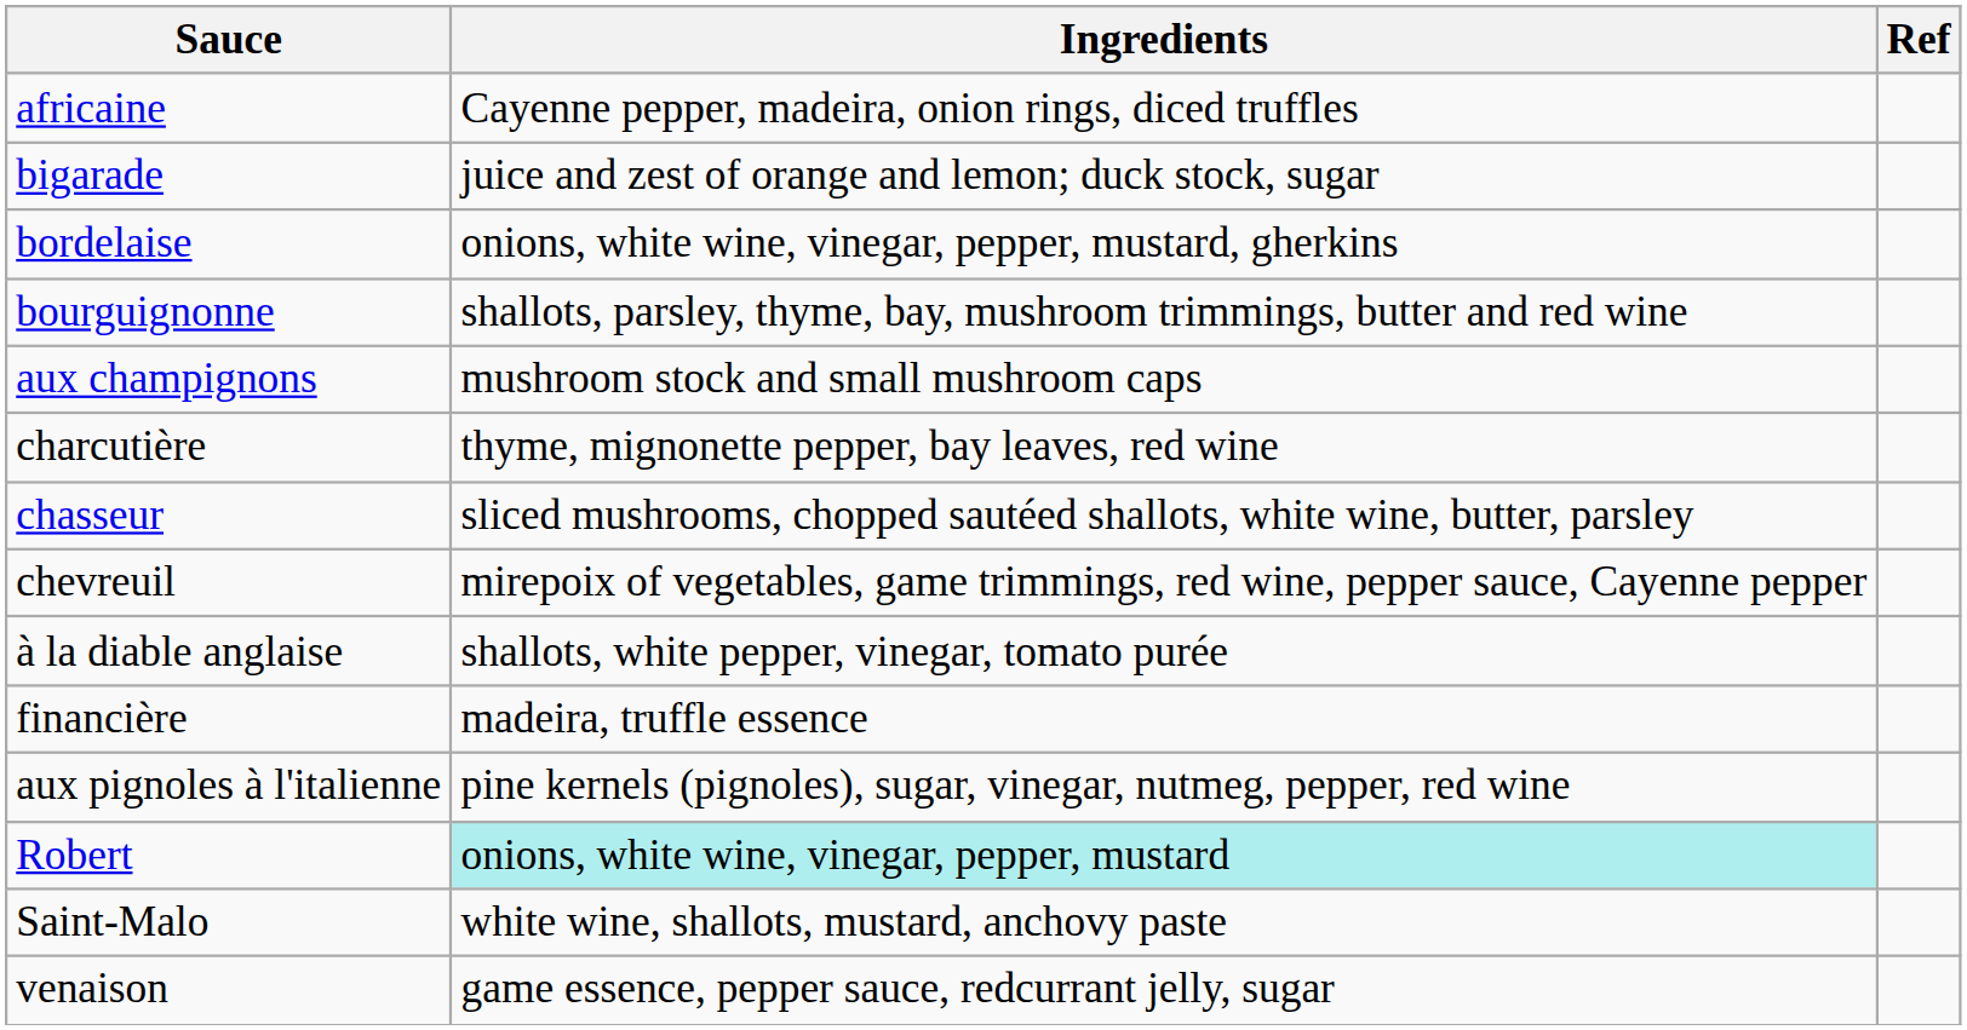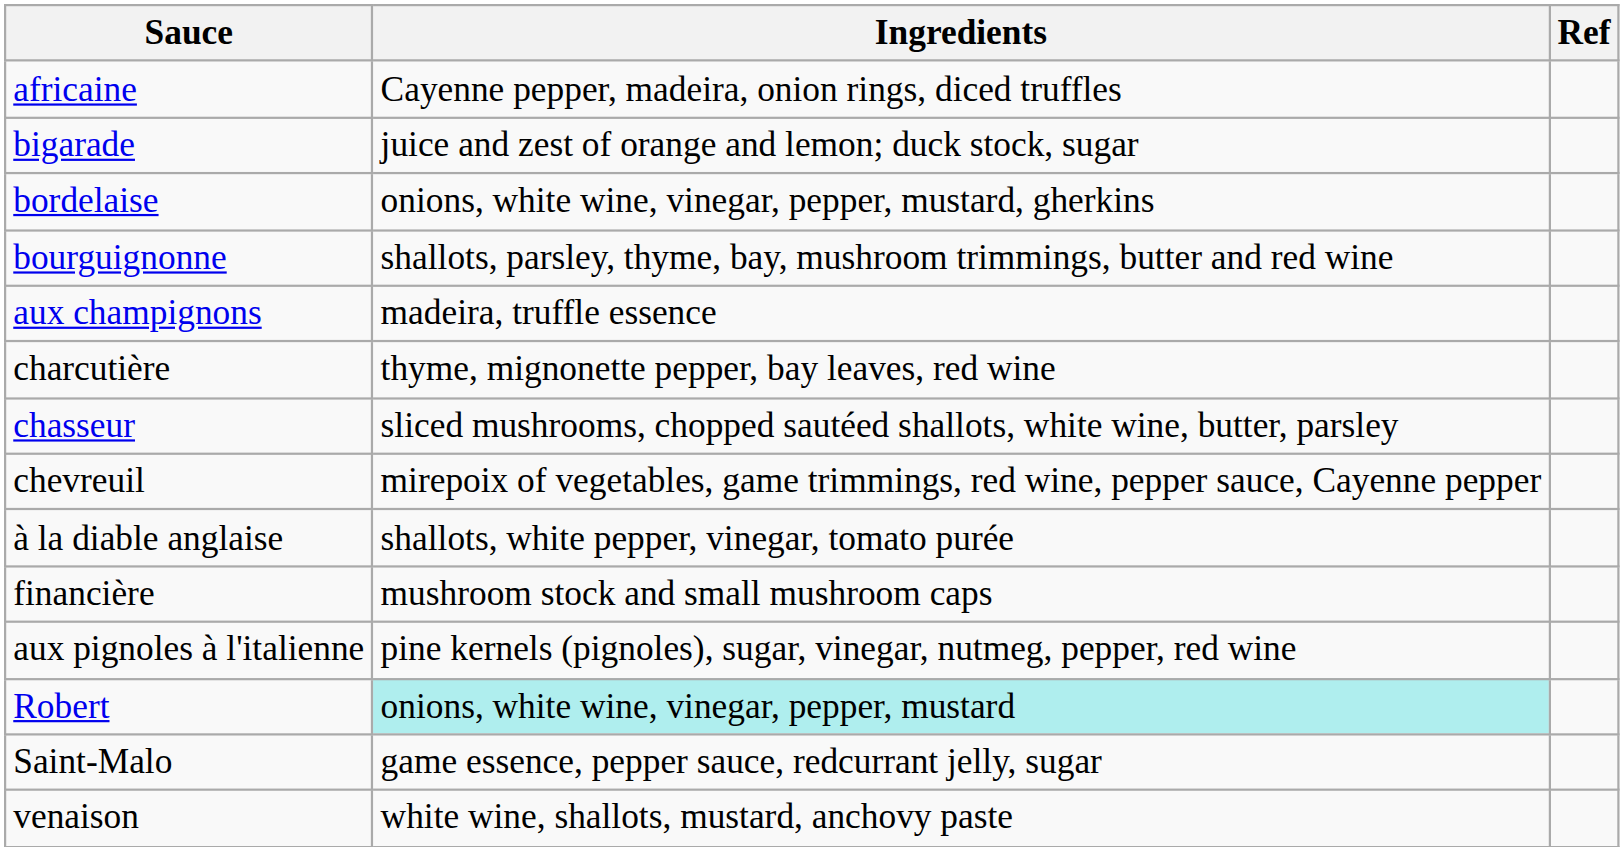aux champignons | Ingredients: mushroom stock and small mushroom caps -> madeira, truffle essence
financière | Ingredients: madeira, truffle essence -> mushroom stock and small mushroom caps
Saint-Malo | Ingredients: white wine, shallots, mustard, anchovy paste -> game essence, pepper sauce, redcurrant jelly, sugar
venaison | Ingredients: game essence, pepper sauce, redcurrant jelly, sugar -> white wine, shallots, mustard, anchovy paste
